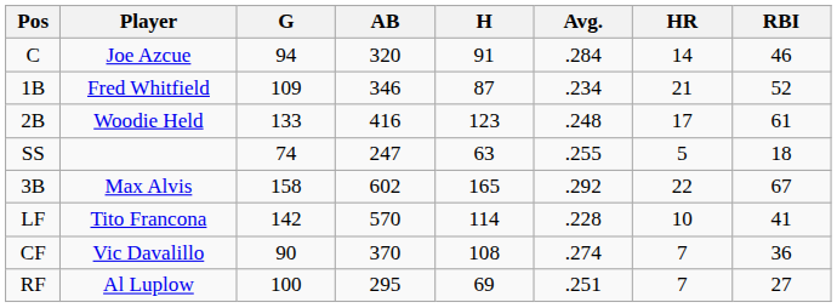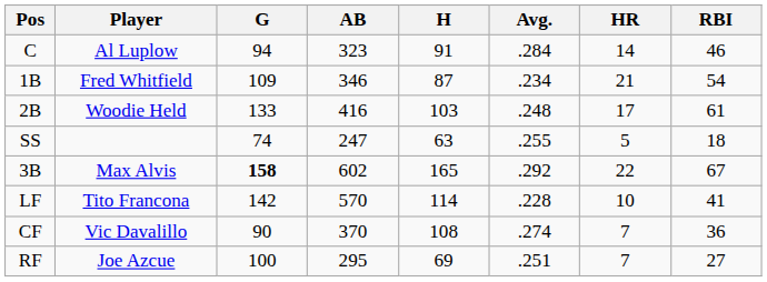C | Player: Joe Azcue -> Al Luplow
C | AB: 320 -> 323
1B | RBI: 52 -> 54
2B | H: 123 -> 103
3B | G: normal -> bold
RF | Player: Al Luplow -> Joe Azcue
